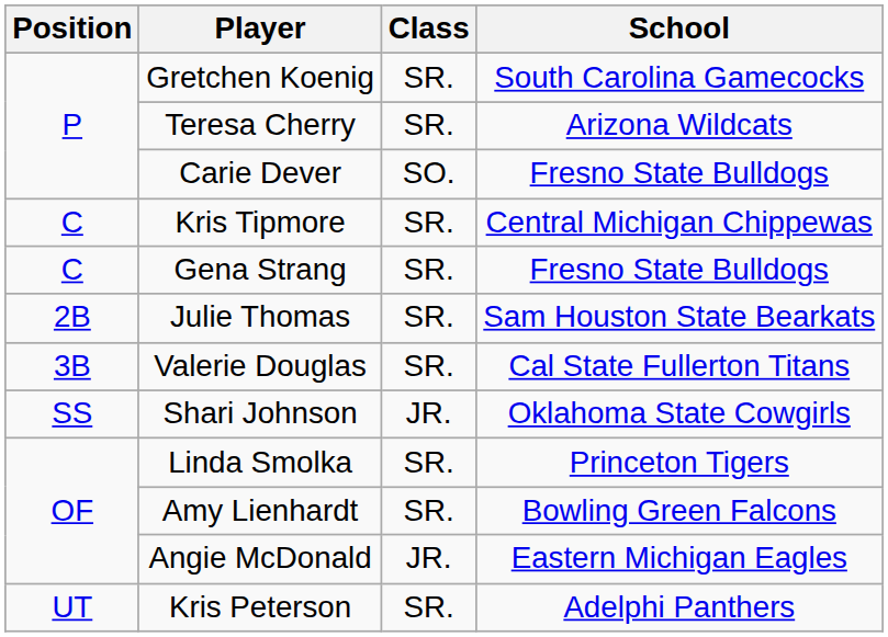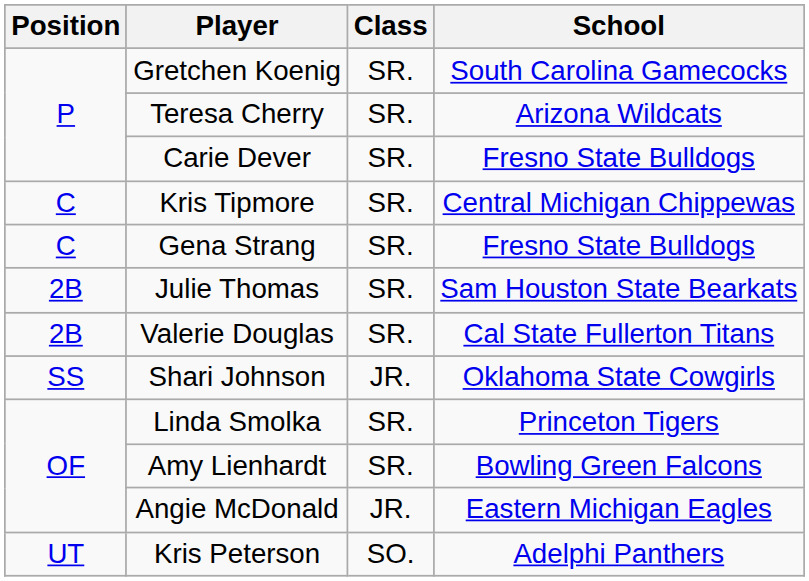Carie Dever | Class: SO. -> SR.
Valerie Douglas | Position: 3B -> 2B
Kris Peterson | Class: SR. -> SO.
